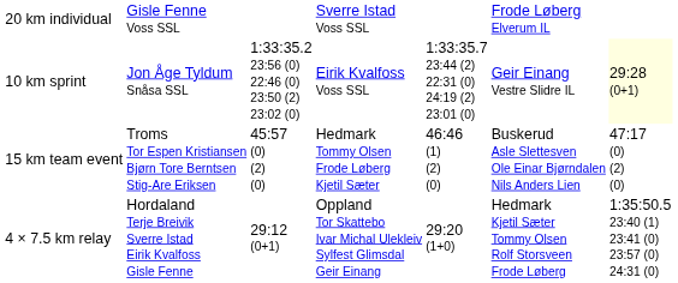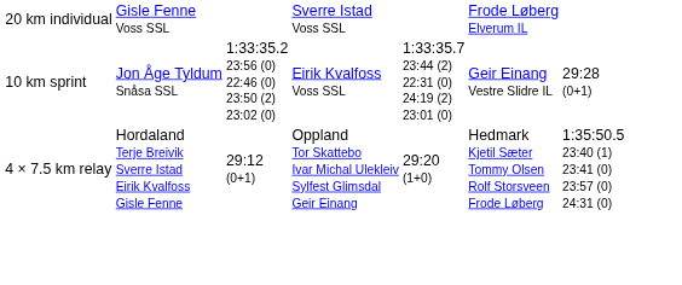10 km sprint | column 7: lightyellow background -> no background
- row: 15 km team event | Troms Tor Espen Kristiansen Bjørn Tore Berntsen Stig-Are Eriksen | 45:57 (0) (2) (0) | Hedmark Tommy Olsen Frode Løberg Kjetil Sæter | 46:46 (1) (2) (0) | Buskerud Asle Slettesven Ole Einar Bjørndalen Nils Anders Lien | 47:17 (0) (2) (0)
